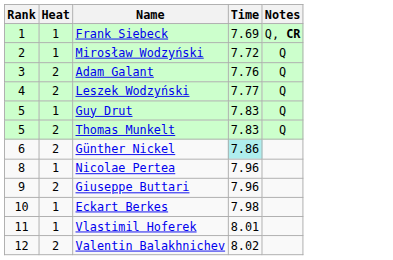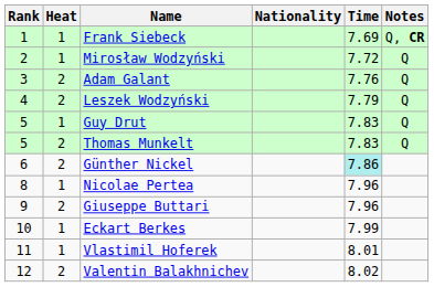+ column: Nationality
Leszek Wodzyński | Time: 7.77 -> 7.79
Eckart Berkes | Time: 7.98 -> 7.99
